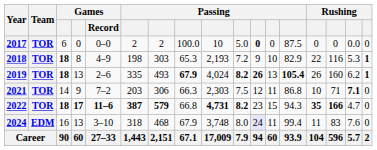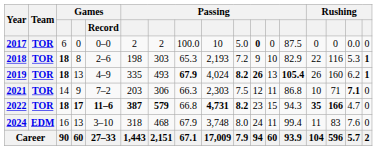2018 | Games / Record: 4–9 -> 2–6
2019 | Games / Record: 2–6 -> 4–9
2024 | column 11: lavender background -> no background
